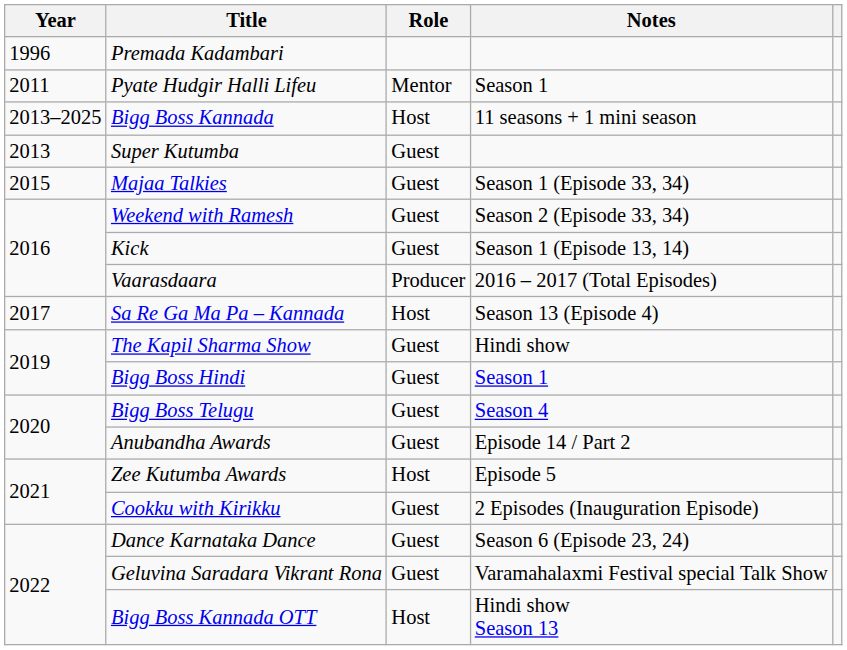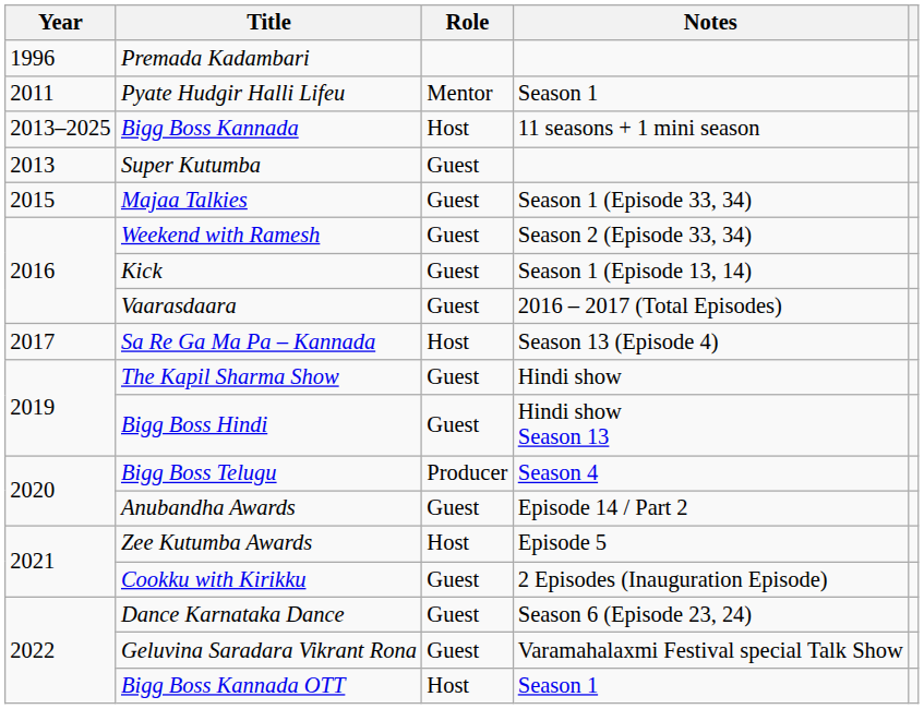Vaarasdaara | Role: Producer -> Guest
Bigg Boss Hindi | Notes: Season 1 -> Hindi show Season 13
Bigg Boss Telugu | Role: Guest -> Producer
Bigg Boss Kannada OTT | Notes: Hindi show Season 13 -> Season 1
